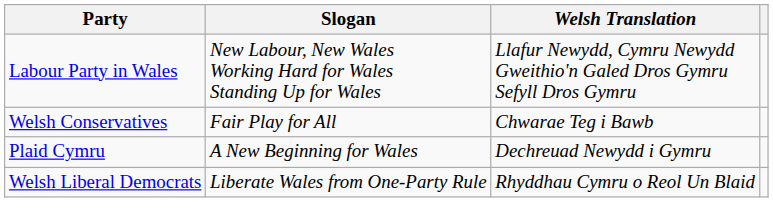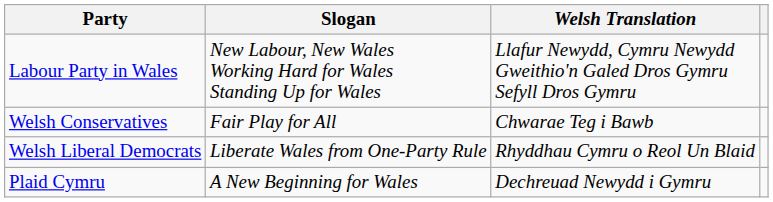rows swapped: Plaid Cymru <-> Welsh Liberal Democrats
